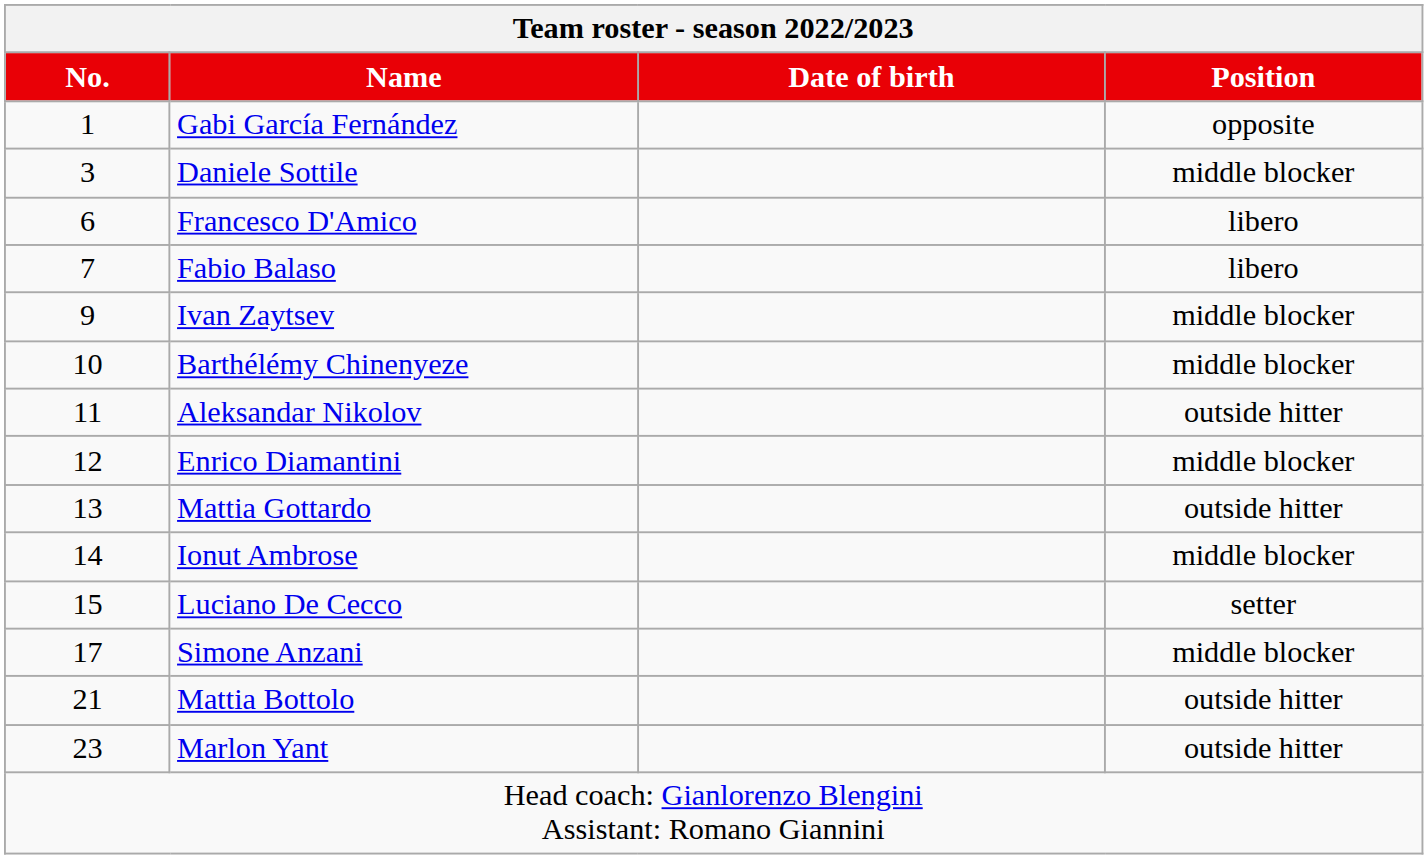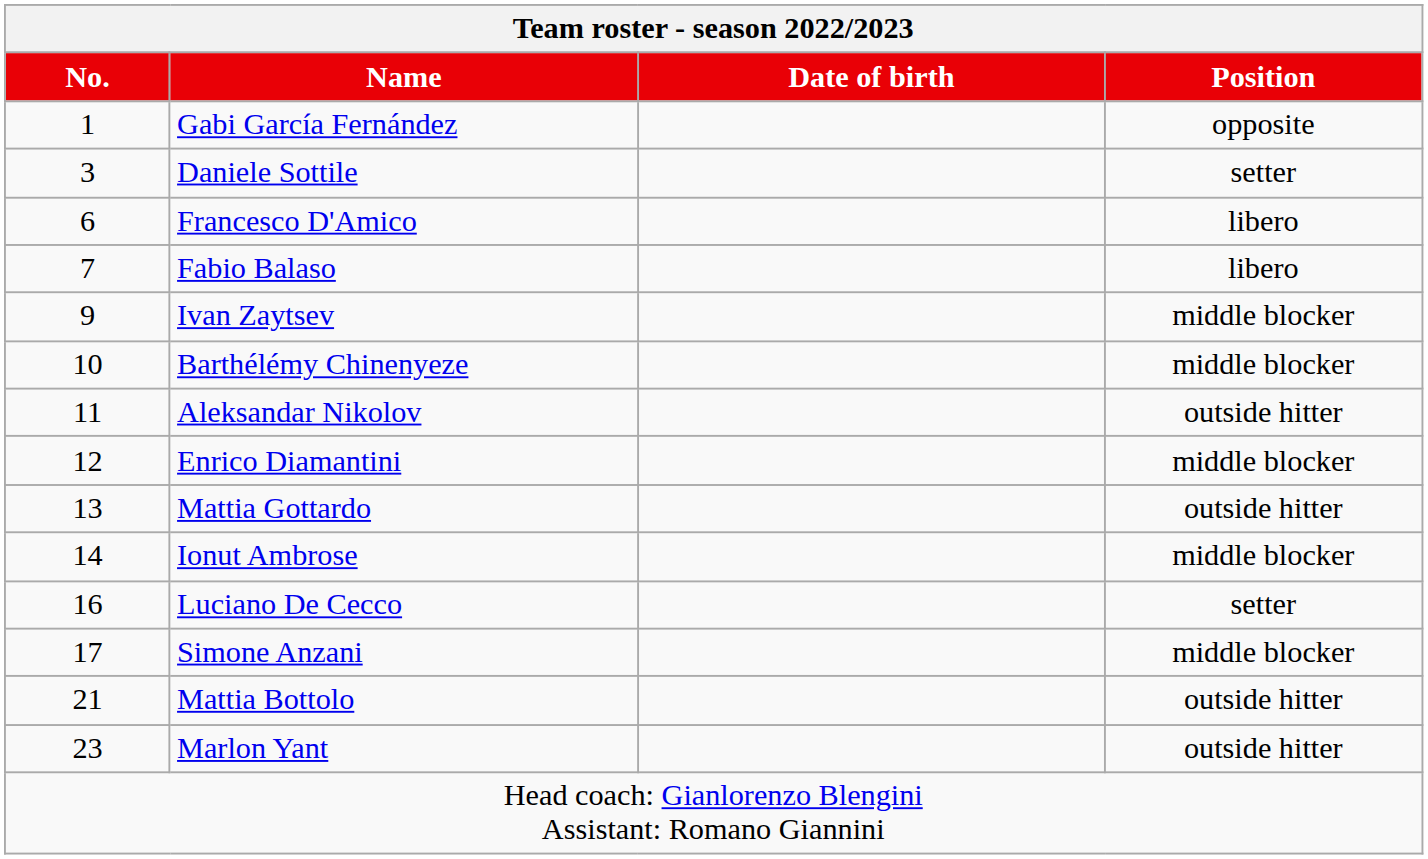Daniele Sottile | Position: middle blocker -> setter
Luciano De Cecco | No.: 15 -> 16
